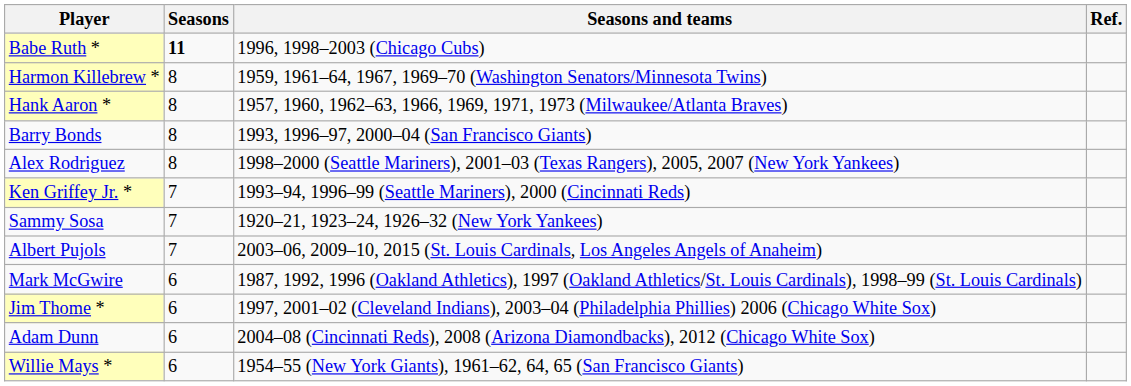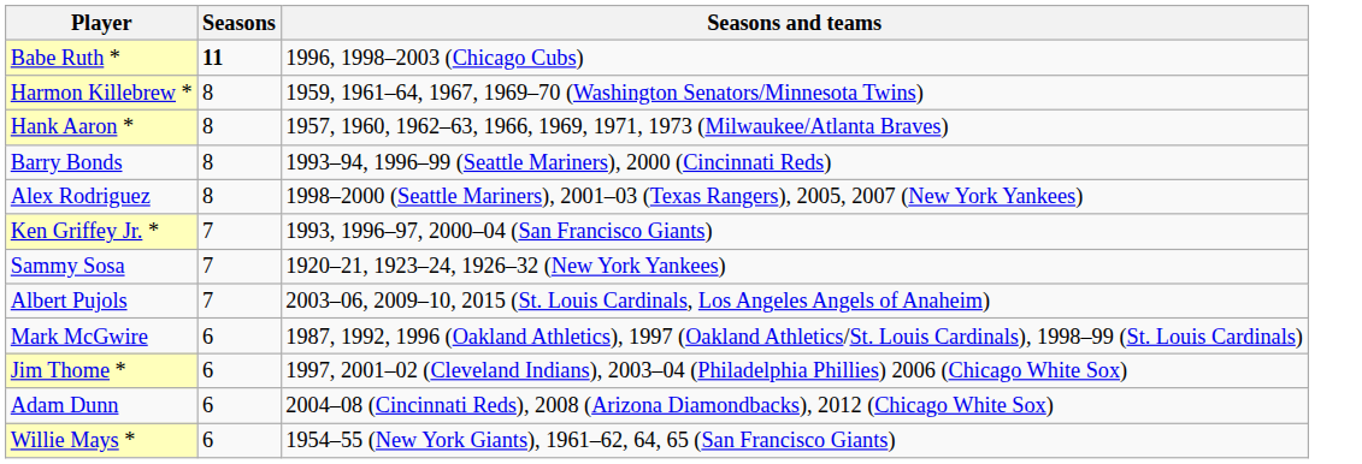- column: Ref.
Barry Bonds | Seasons and teams: 1993, 1996–97, 2000–04 (San Francisco Giants) -> 1993–94, 1996–99 (Seattle Mariners), 2000 (Cincinnati Reds)
Ken Griffey Jr. * | Seasons and teams: 1993–94, 1996–99 (Seattle Mariners), 2000 (Cincinnati Reds) -> 1993, 1996–97, 2000–04 (San Francisco Giants)
